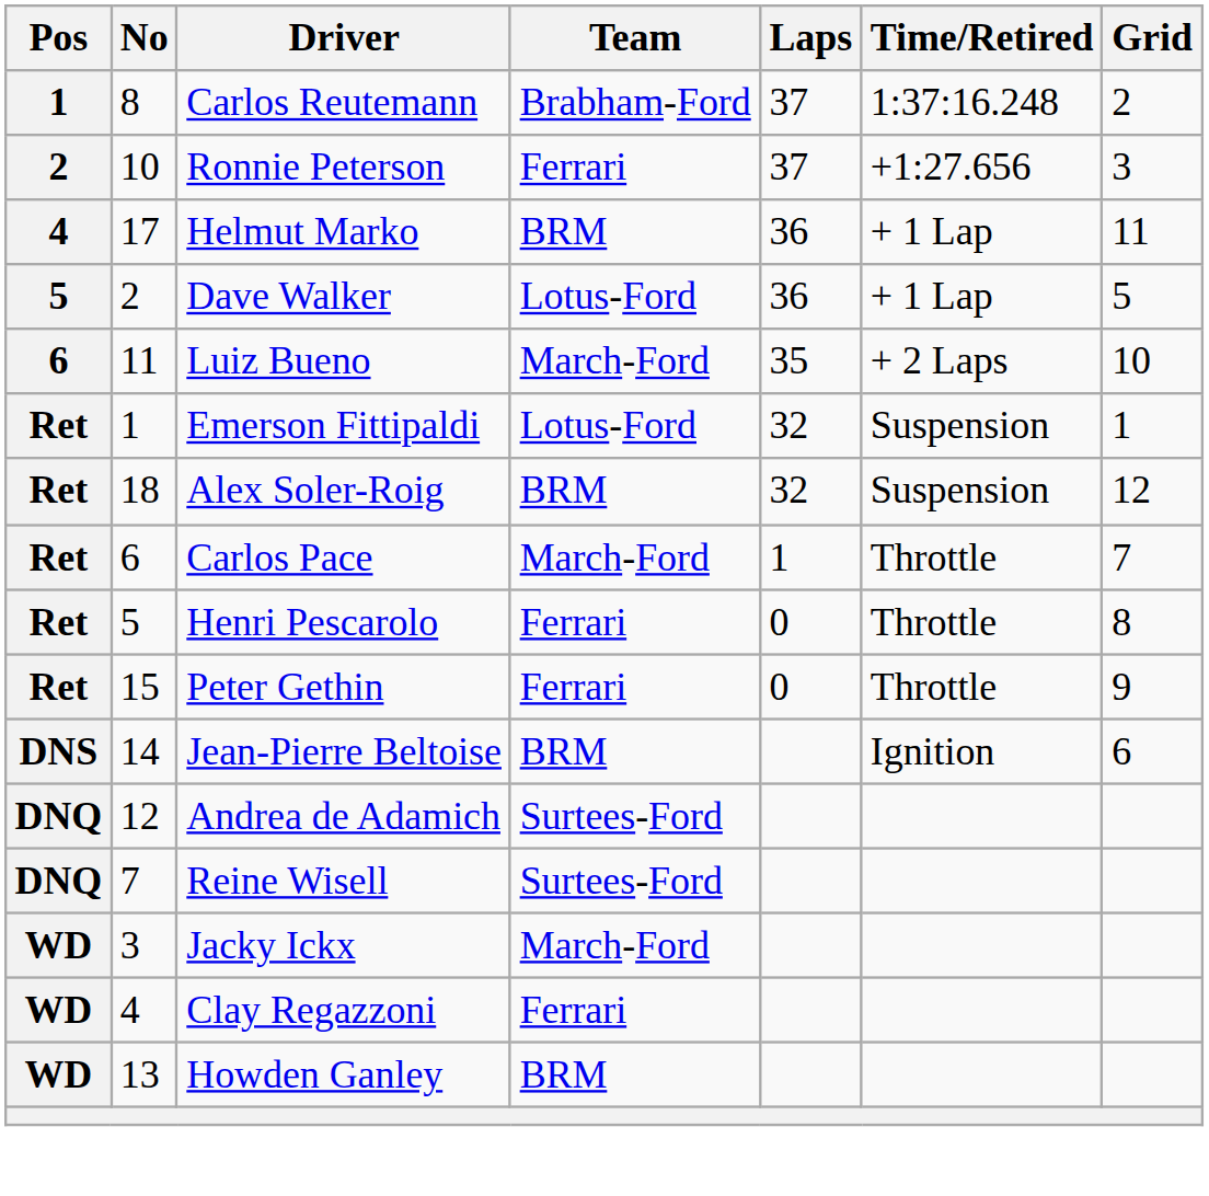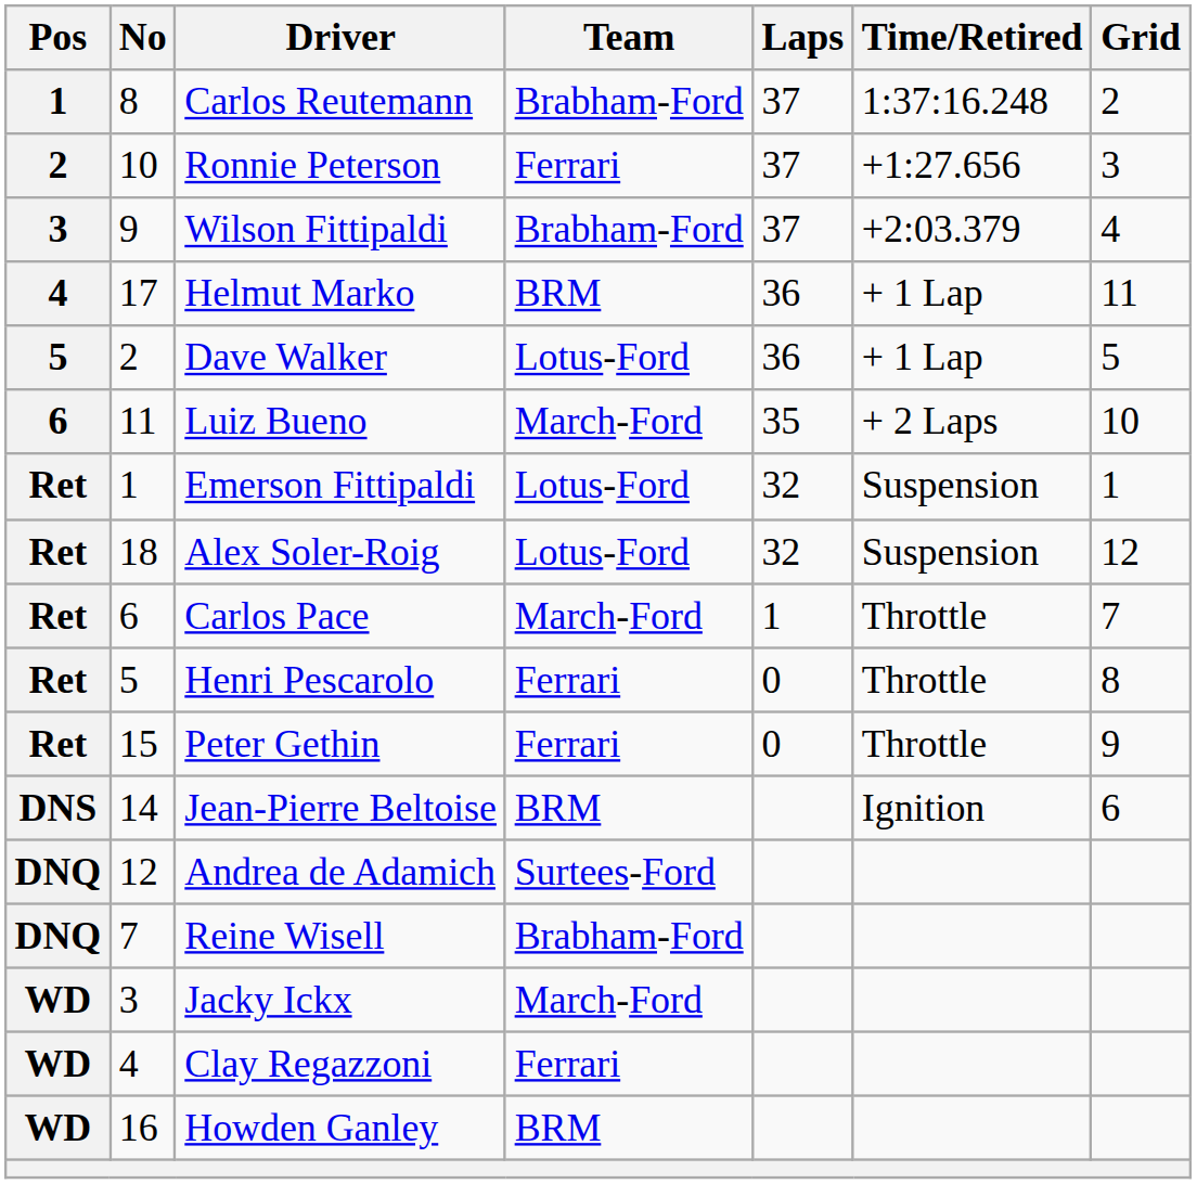+ row: 3 | 9 | Wilson Fittipaldi | Brabham-Ford | 37 | +2:03.379 | 4
Alex Soler-Roig | Team: BRM -> Lotus-Ford
Reine Wisell | Team: Surtees-Ford -> Brabham-Ford
Howden Ganley | No: 13 -> 16
